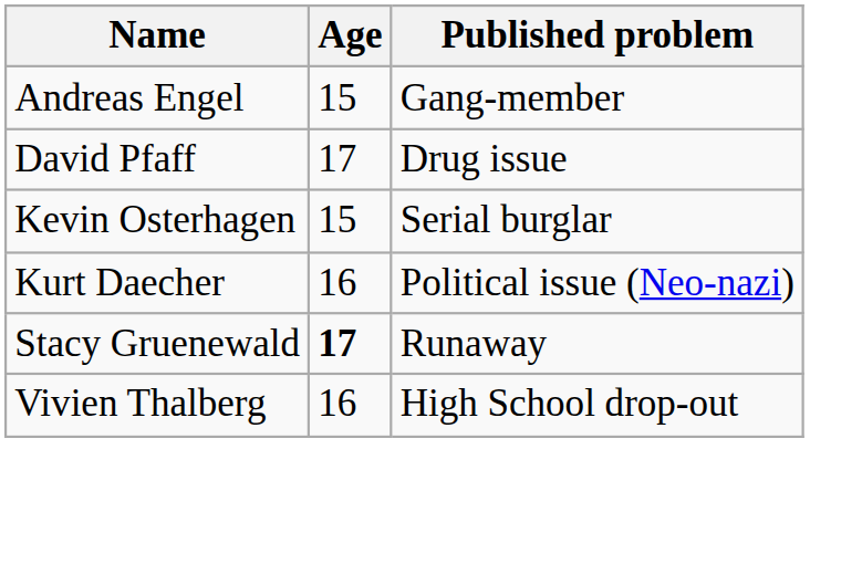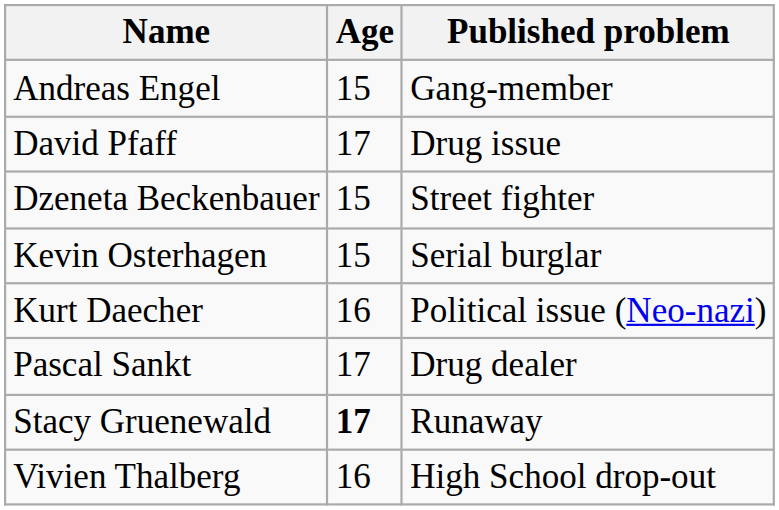+ row: Dzeneta Beckenbauer | 15 | Street fighter
+ row: Pascal Sankt | 17 | Drug dealer
